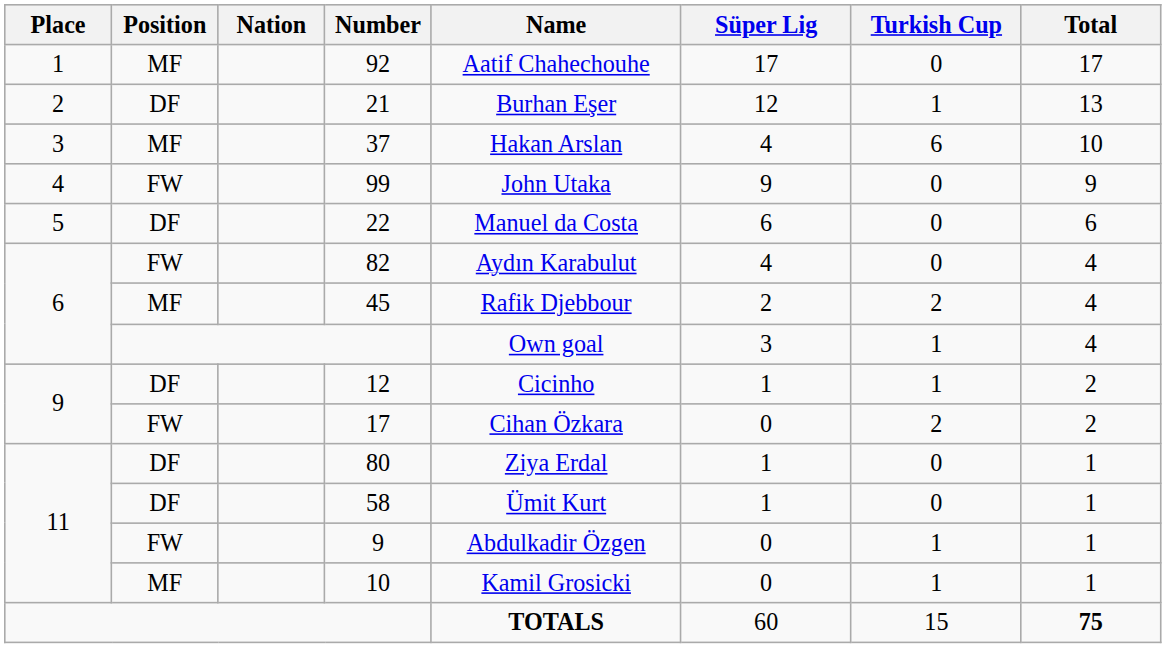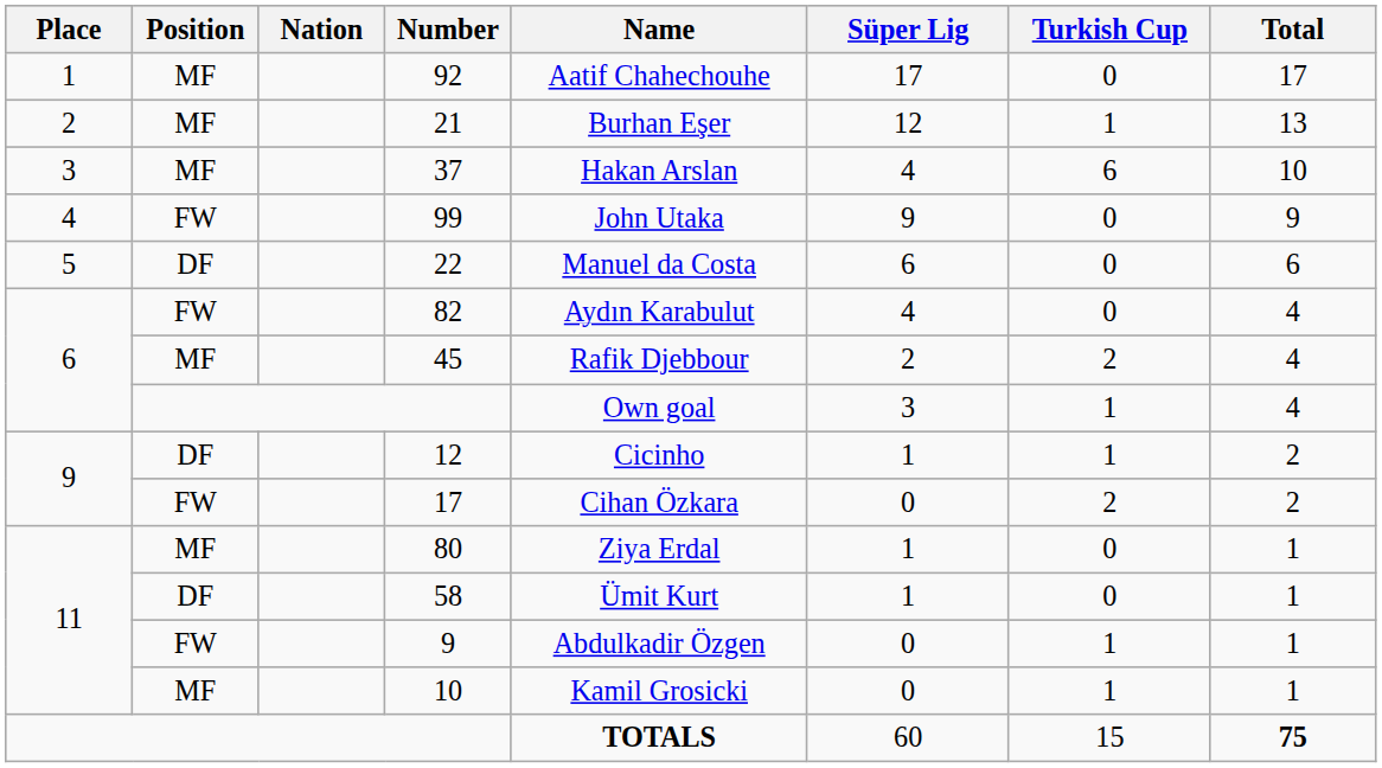21 | Position: DF -> MF
80 | Position: DF -> MF
